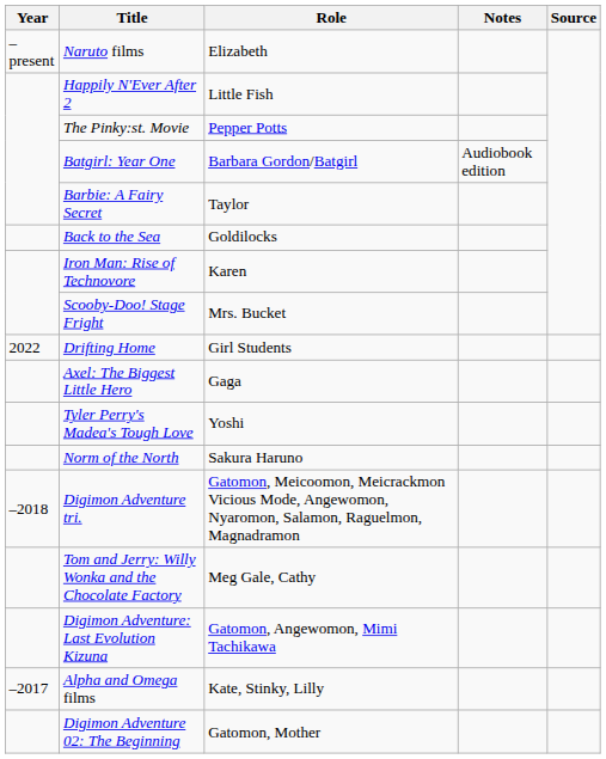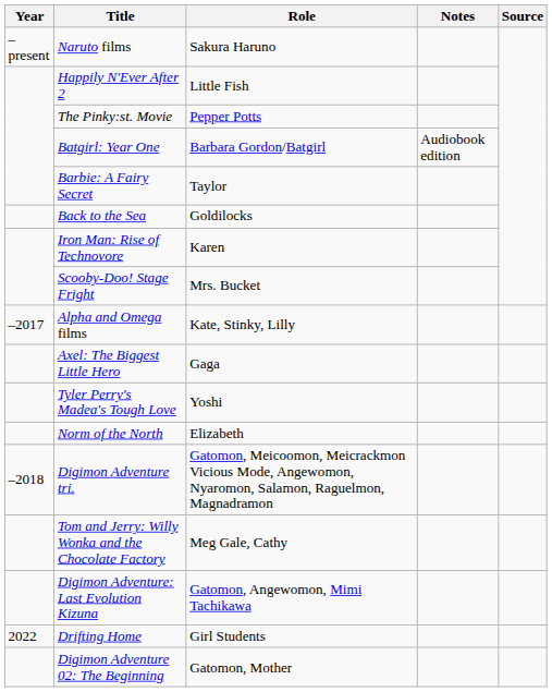Naruto films | Role: Elizabeth -> Sakura Haruno
rows swapped: Alpha and Omega films <-> Drifting Home
Norm of the North | Role: Sakura Haruno -> Elizabeth
